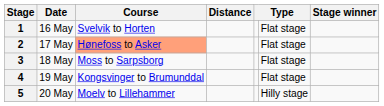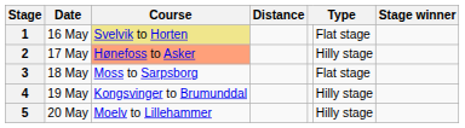1 | Course: no background -> khaki background
2 | column 6: Flat stage -> Hilly stage
4 | column 6: Flat stage -> Hilly stage
